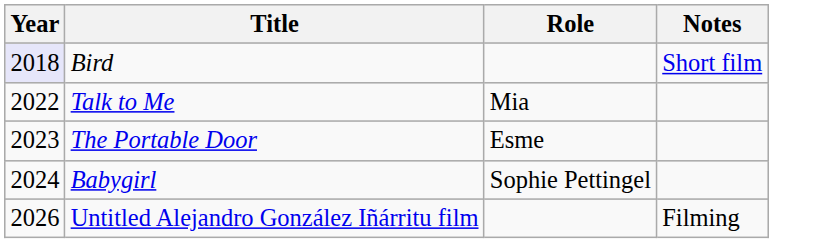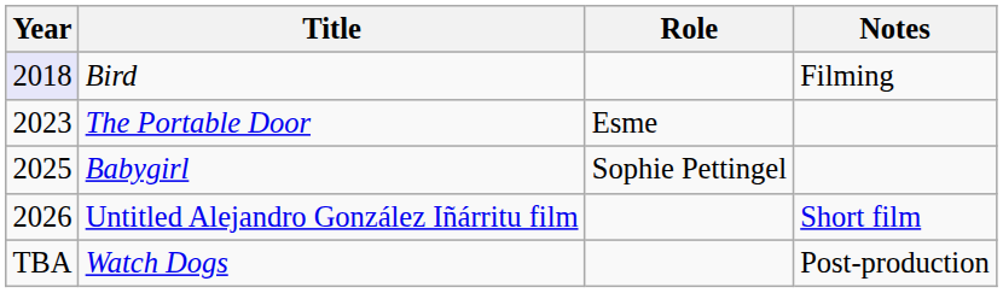Bird | Notes: Short film -> Filming
- row: 2022 | Talk to Me | Mia
Babygirl | Year: 2024 -> 2025
Untitled Alejandro González Iñárritu film | Notes: Filming -> Short film
+ row: TBA | Watch Dogs | Post-production
